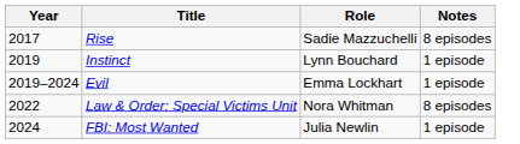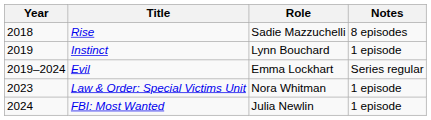Rise | Year: 2017 -> 2018
Evil | Notes: 1 episode -> Series regular
Law & Order: Special Victims Unit | Year: 2022 -> 2023
Law & Order: Special Victims Unit | Notes: 8 episodes -> 1 episode
